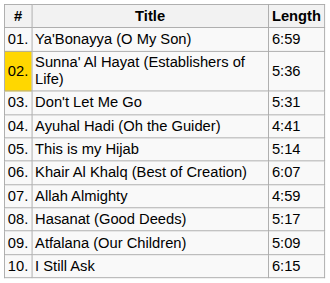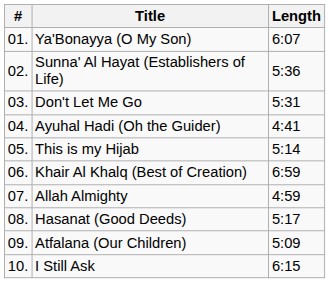Ya'Bonayya (O My Son) | Length: 6:59 -> 6:07
Sunna' Al Hayat (Establishers of Life) | #: gold background -> no background
Khair Al Khalq (Best of Creation) | Length: 6:07 -> 6:59
